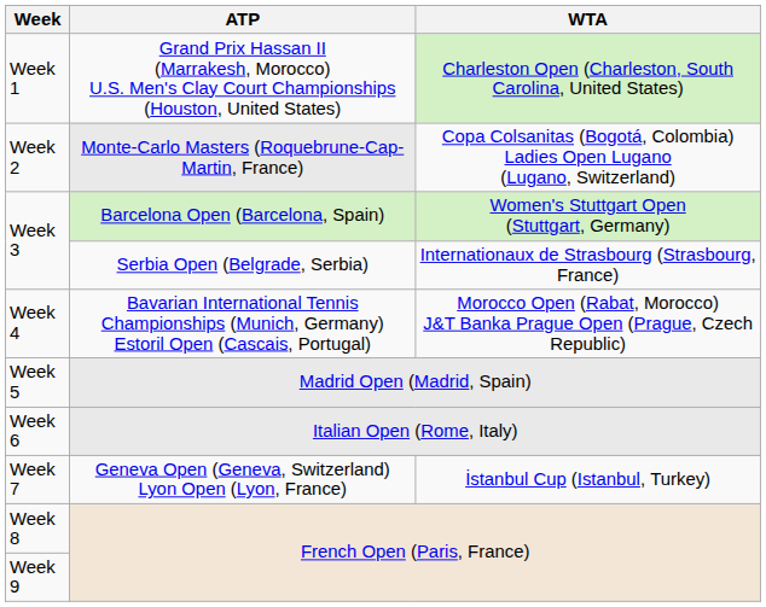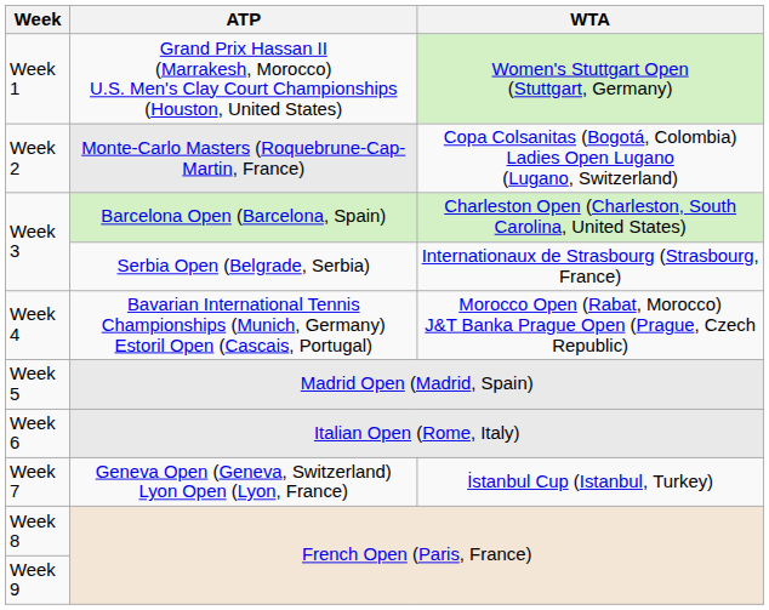Week 1 | WTA: Charleston Open (Charleston, South Carolina, United States) -> Women's Stuttgart Open (Stuttgart, Germany)
Week 3 / Barcelona Open (Barcelona, Spain) | WTA: Women's Stuttgart Open (Stuttgart, Germany) -> Charleston Open (Charleston, South Carolina, United States)
